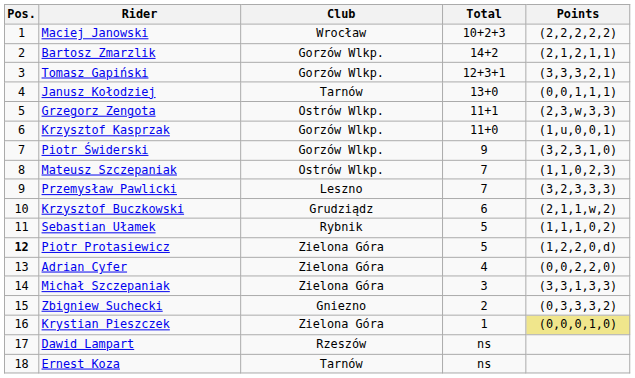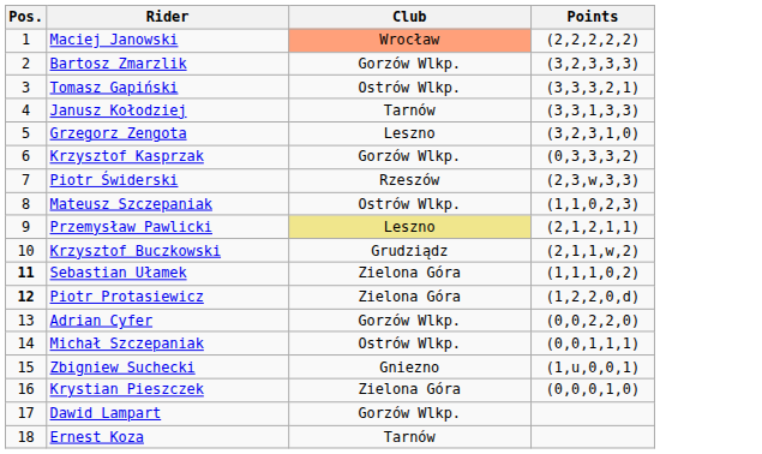- column: Total | 10+2+3 | 14+2 | 12+3+1 | 13+0 | 11+1 | 11+0 | 9 | 7 | 7 | 6 | 5 | 5 | 4 | 3 | 2 | 1 | ns | ns
Maciej Janowski | Club: no background -> lightsalmon background
Bartosz Zmarzlik | Points: (2,1,2,1,1) -> (3,2,3,3,3)
Tomasz Gapiński | Club: Gorzów Wlkp. -> Ostrów Wlkp.
Janusz Kołodziej | Points: (0,0,1,1,1) -> (3,3,1,3,3)
Grzegorz Zengota | Club: Ostrów Wlkp. -> Leszno
Grzegorz Zengota | Points: (2,3,w,3,3) -> (3,2,3,1,0)
Krzysztof Kasprzak | Points: (1,u,0,0,1) -> (0,3,3,3,2)
Piotr Świderski | Club: Gorzów Wlkp. -> Rzeszów
Piotr Świderski | Points: (3,2,3,1,0) -> (2,3,w,3,3)
Przemysław Pawlicki | Club: no background -> khaki background
Przemysław Pawlicki | Points: (3,2,3,3,3) -> (2,1,2,1,1)
Sebastian Ułamek | Pos.: normal -> bold
Sebastian Ułamek | Club: Rybnik -> Zielona Góra
Adrian Cyfer | Club: Zielona Góra -> Gorzów Wlkp.
Michał Szczepaniak | Club: Zielona Góra -> Ostrów Wlkp.
Michał Szczepaniak | Points: (3,3,1,3,3) -> (0,0,1,1,1)
Zbigniew Suchecki | Points: (0,3,3,3,2) -> (1,u,0,0,1)
Krystian Pieszczek | Points: khaki background -> no background
Dawid Lampart | Club: Rzeszów -> Gorzów Wlkp.
